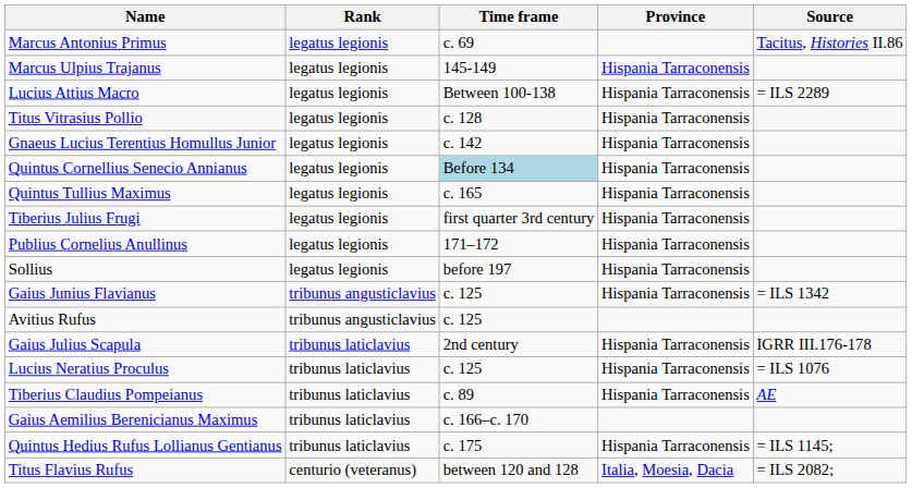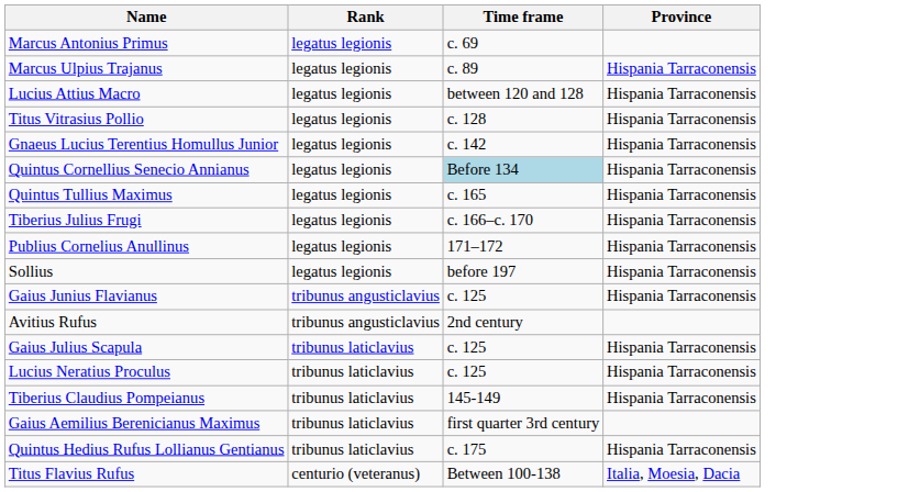- column: Source | Tacitus, Histories II.86 | = ILS 2289 | = ILS 1342 | IGRR III.176-178 | = ILS 1076 | AE | = ILS 1145; | = ILS 2082;
Marcus Ulpius Trajanus | Time frame: 145-149 -> c. 89
Lucius Attius Macro | Time frame: Between 100-138 -> between 120 and 128
Tiberius Julius Frugi | Time frame: first quarter 3rd century -> c. 166–c. 170
Avitius Rufus | Time frame: c. 125 -> 2nd century
Gaius Julius Scapula | Time frame: 2nd century -> c. 125
Tiberius Claudius Pompeianus | Time frame: c. 89 -> 145-149
Gaius Aemilius Berenicianus Maximus | Time frame: c. 166–c. 170 -> first quarter 3rd century
Titus Flavius Rufus | Time frame: between 120 and 128 -> Between 100-138
